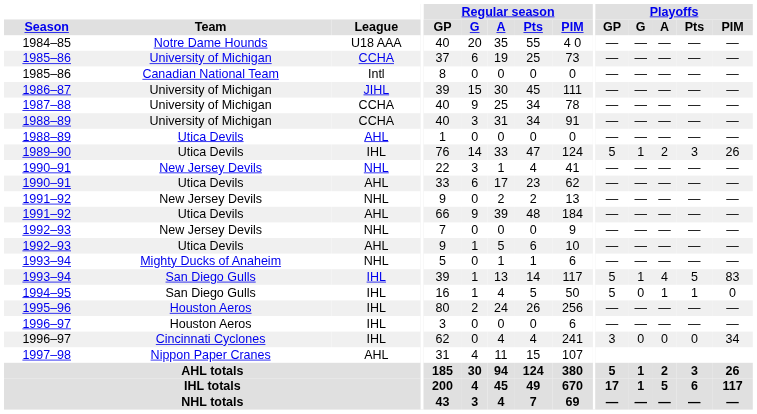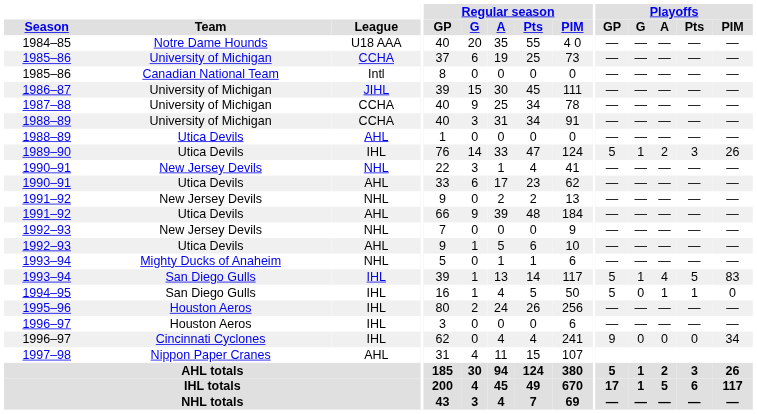1996–97 / Cincinnati Cyclones | Playoffs / GP: 3 -> 9
